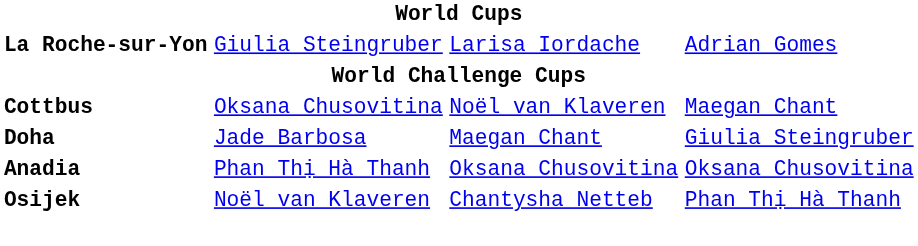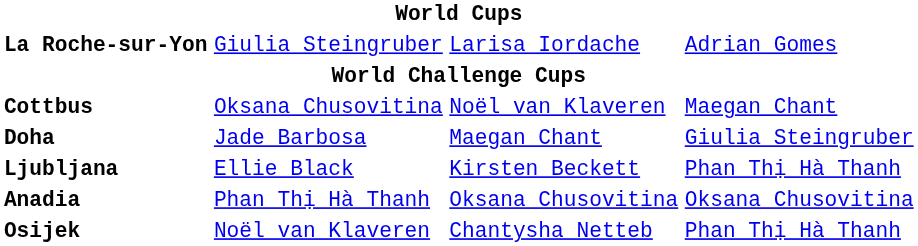+ row: Ljubljana | Ellie Black | Kirsten Beckett | Phan Thị Hà Thanh
